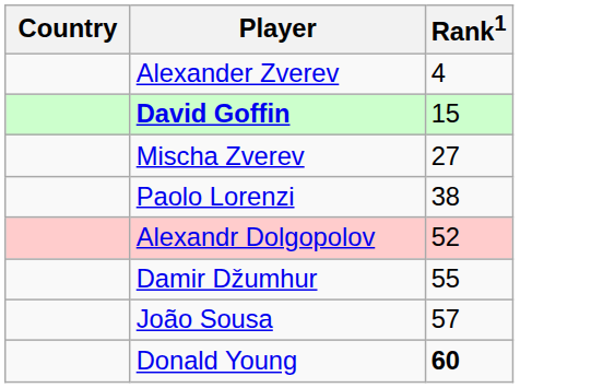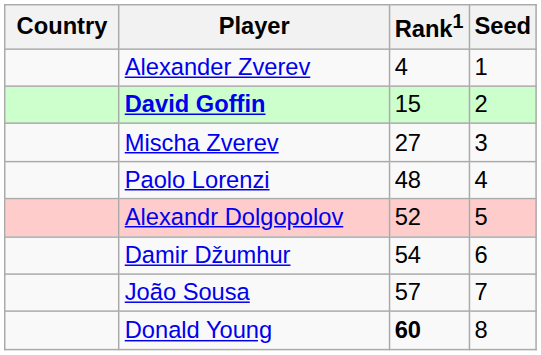+ column: Seed | 1 | 2 | 3 | 4 | 5 | 6 | 7 | 8
Paolo Lorenzi | Rank1: 38 -> 48
Damir Džumhur | Rank1: 55 -> 54
